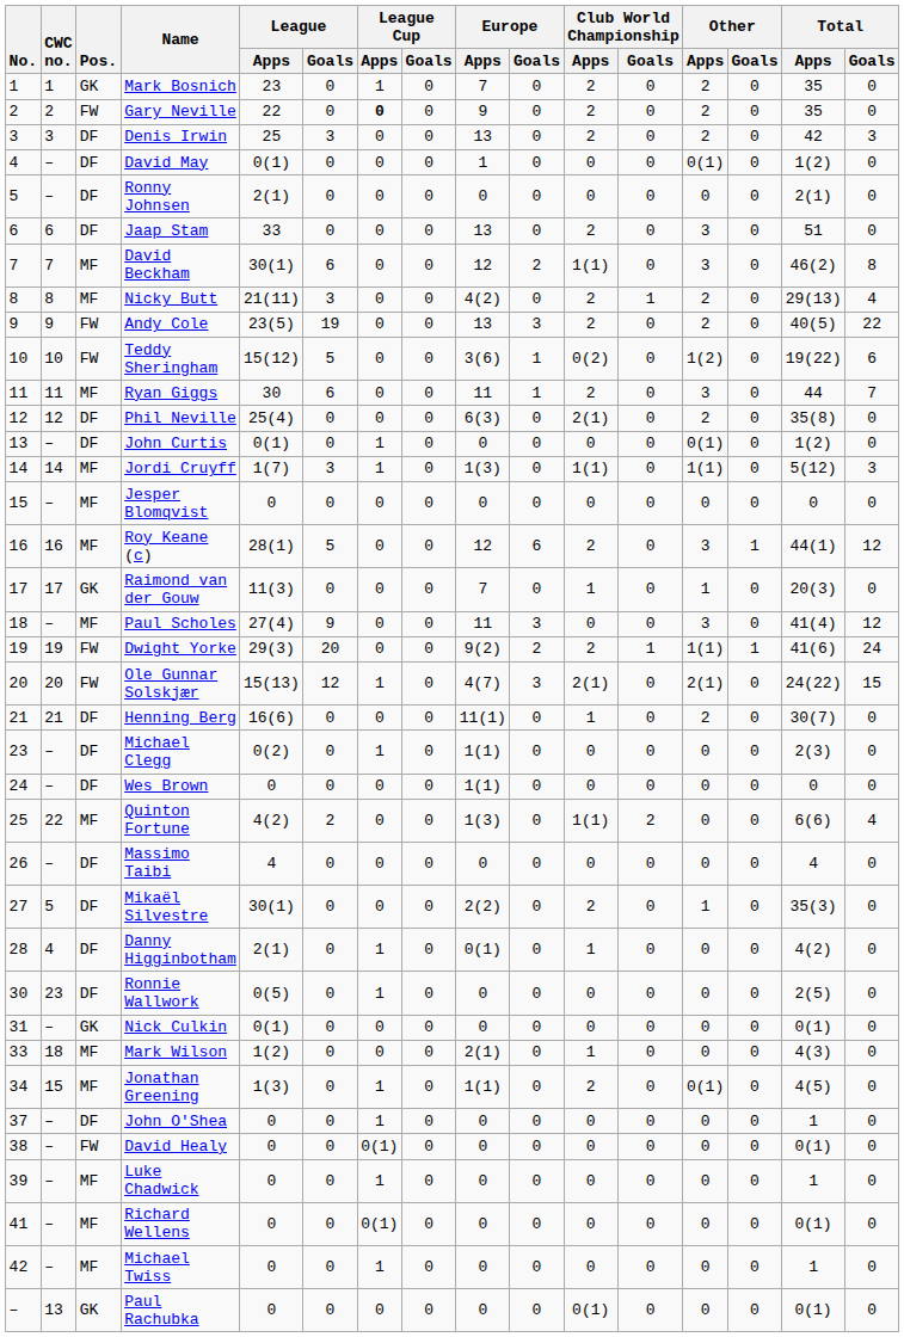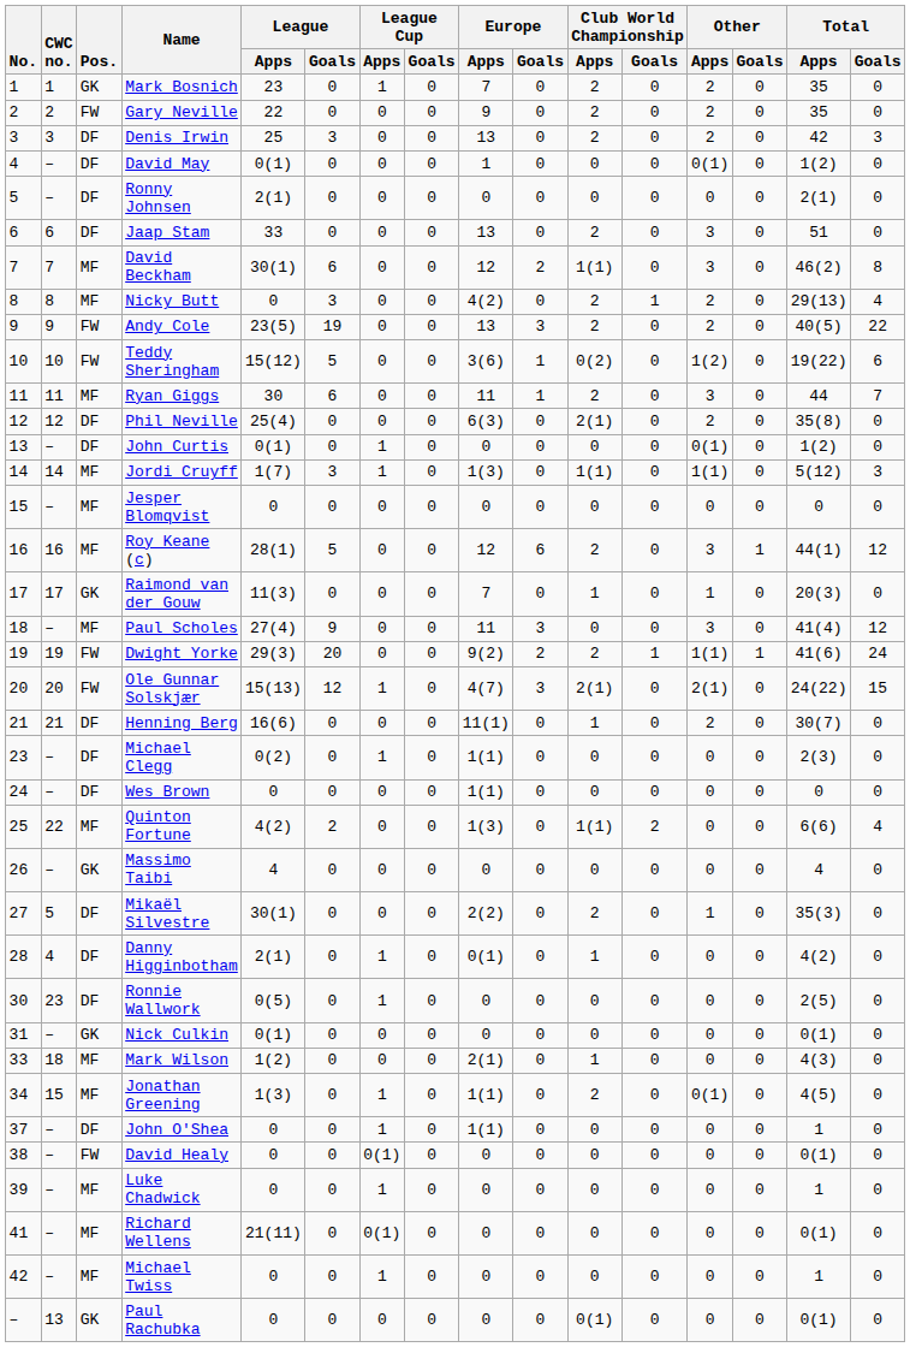Gary Neville | League Cup / Apps: bold -> normal
Nicky Butt | League / Apps: 21(11) -> 0
Massimo Taibi | Pos.: DF -> GK
John O'Shea | Europe / Apps: 0 -> 1(1)
Richard Wellens | League / Apps: 0 -> 21(11)
